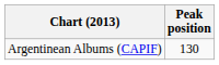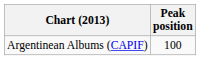Argentinean Albums (CAPIF) | Peak position: 130 -> 100
